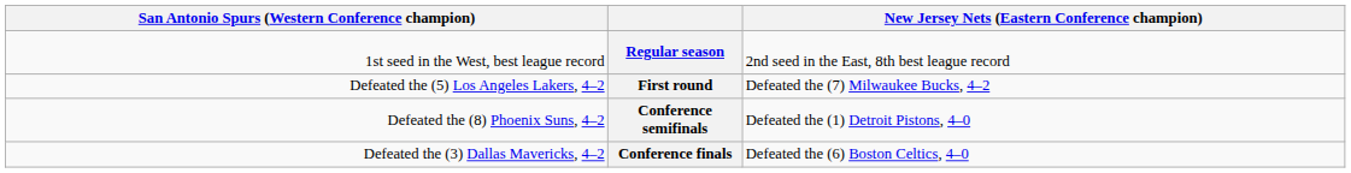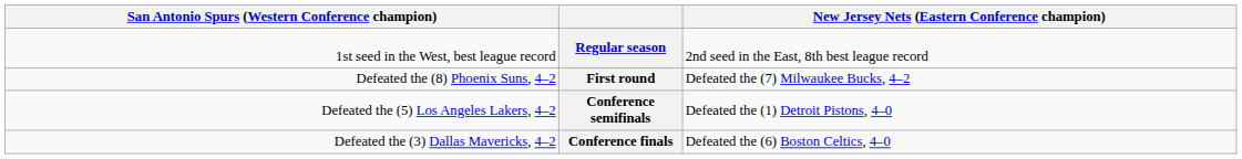First round | column 1: Defeated the (5) Los Angeles Lakers, 4–2 -> Defeated the (8) Phoenix Suns, 4–2
Conference semifinals | column 1: Defeated the (8) Phoenix Suns, 4–2 -> Defeated the (5) Los Angeles Lakers, 4–2
